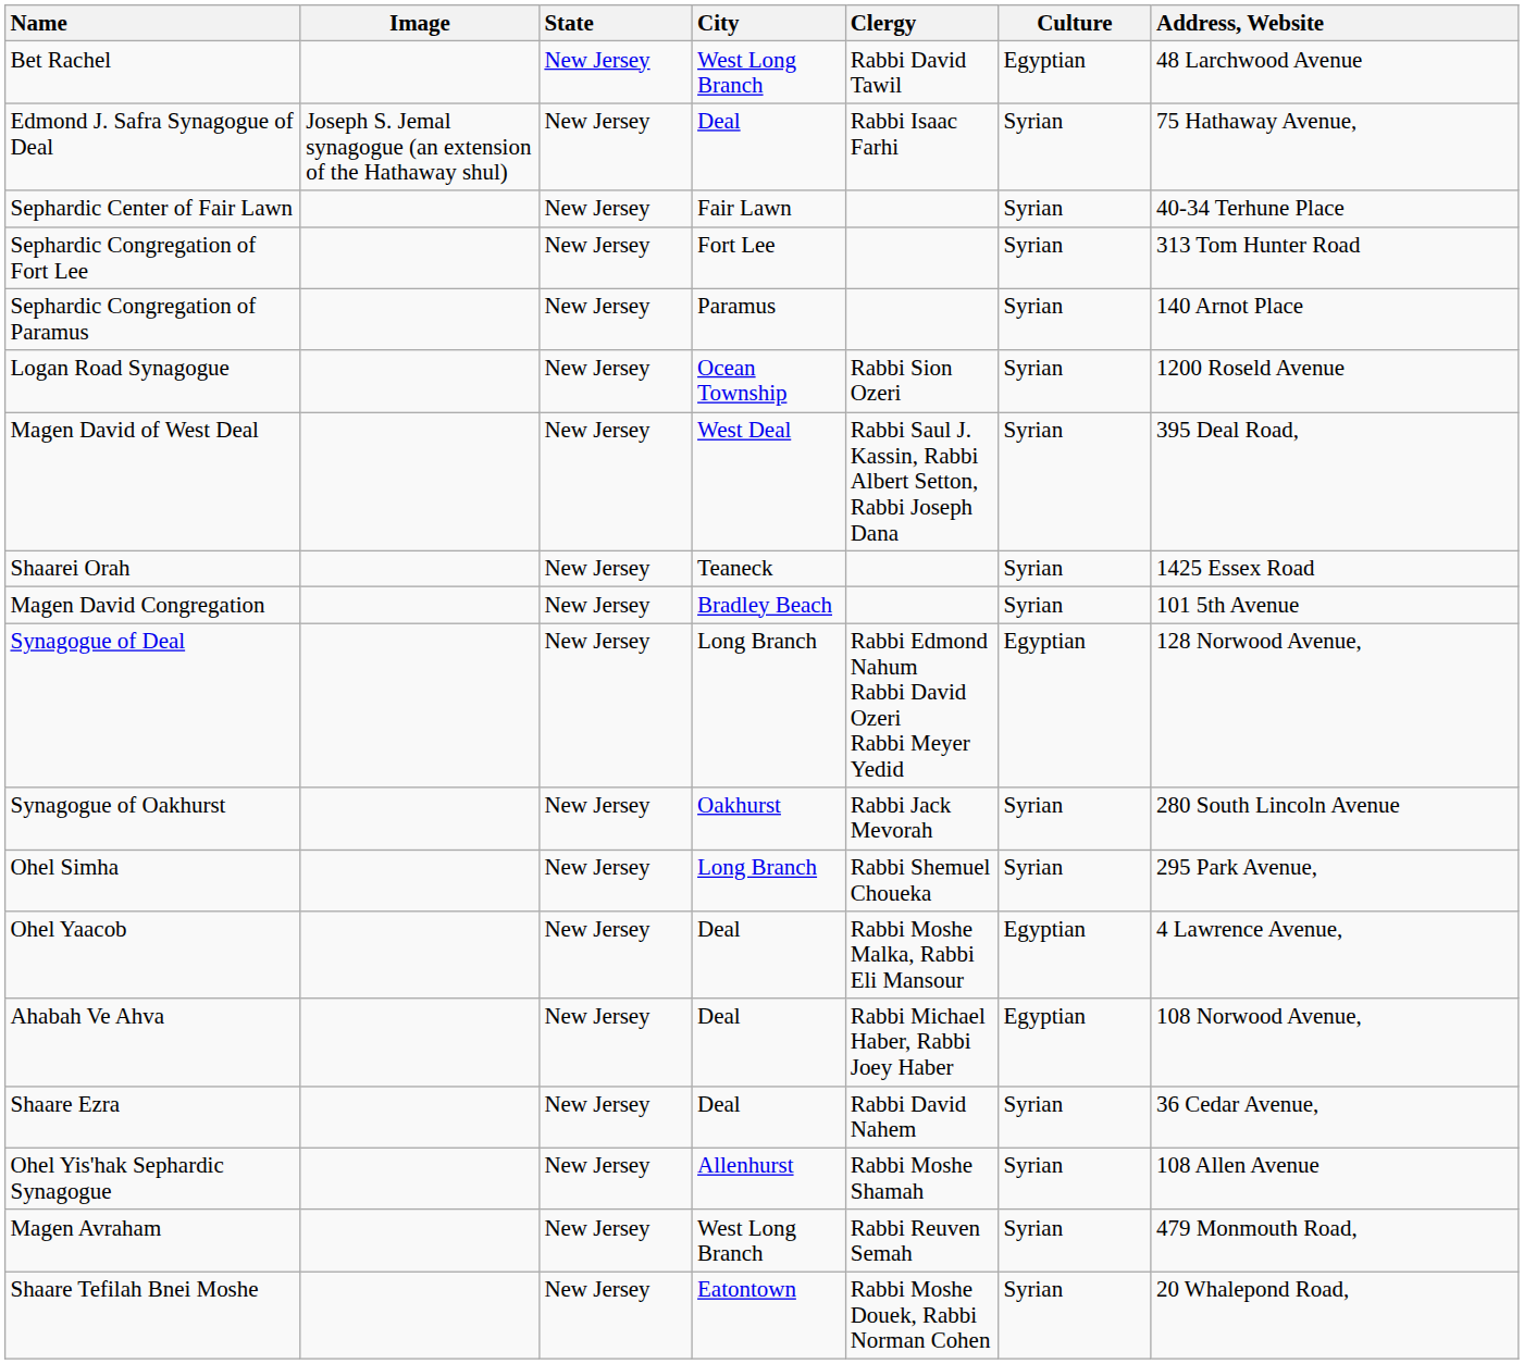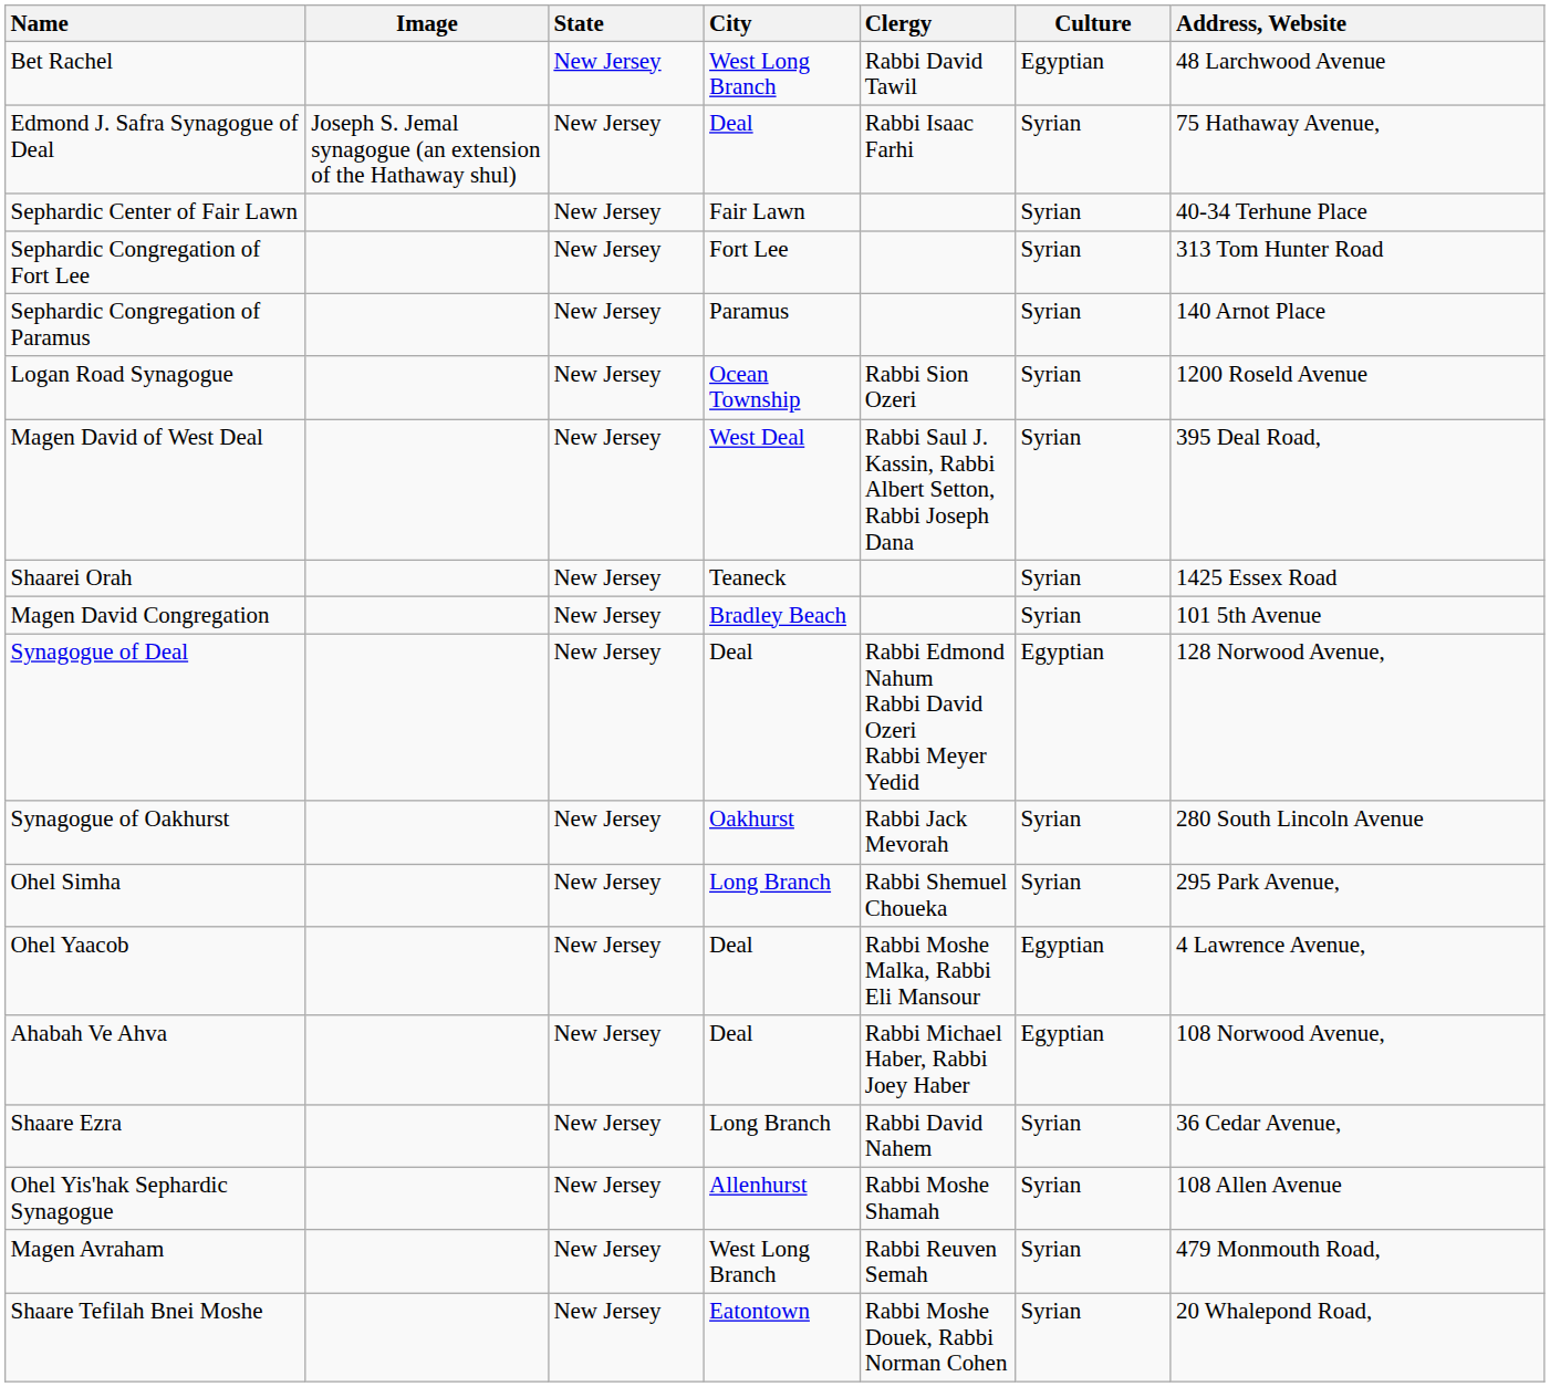Synagogue of Deal | City: Long Branch -> Deal
Shaare Ezra | City: Deal -> Long Branch
